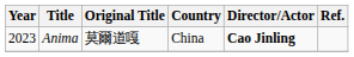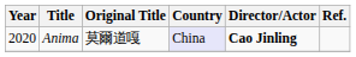Anima | Year: 2023 -> 2020
Anima | Country: no background -> lavender background
